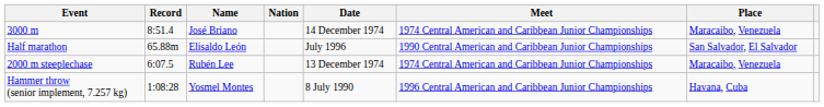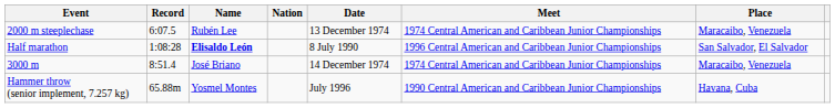rows swapped: 3000 m <-> 2000 m steeplechase
Half marathon | Record: 65.88m -> 1:08:28
Half marathon | Name: normal -> bold
Half marathon | Date: July 1996 -> 8 July 1990
Half marathon | Meet: 1990 Central American and Caribbean Junior Championships -> 1996 Central American and Caribbean Junior Championships
Hammer throw (senior implement, 7.257 kg) | Record: 1:08:28 -> 65.88m
Hammer throw (senior implement, 7.257 kg) | Date: 8 July 1990 -> July 1996
Hammer throw (senior implement, 7.257 kg) | Meet: 1996 Central American and Caribbean Junior Championships -> 1990 Central American and Caribbean Junior Championships
